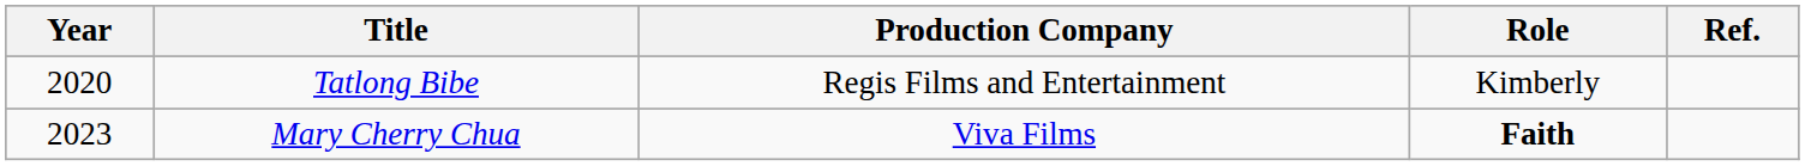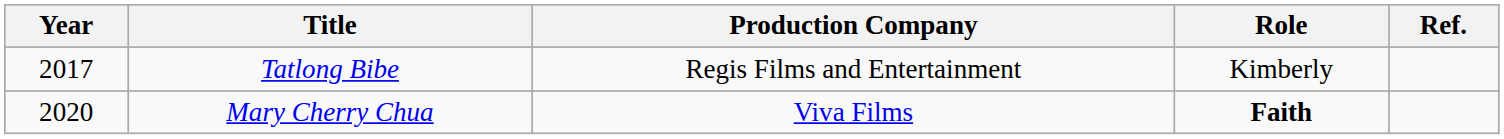Tatlong Bibe | Year: 2020 -> 2017
Mary Cherry Chua | Year: 2023 -> 2020
